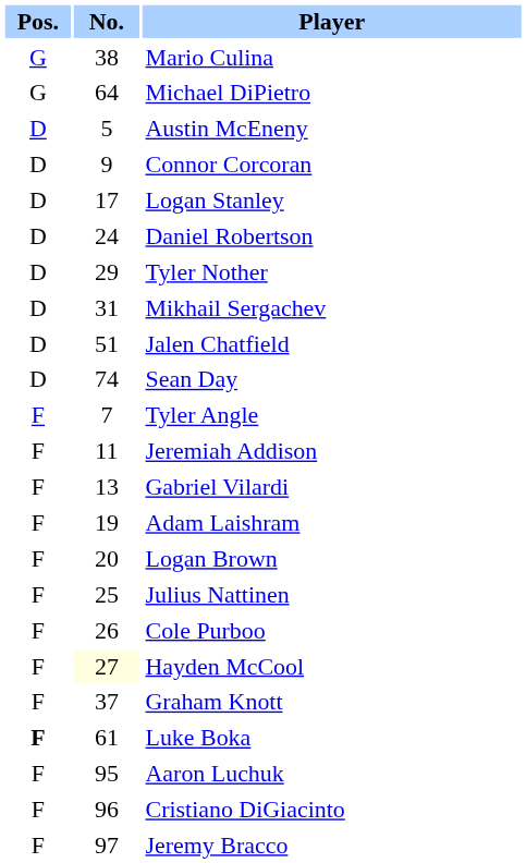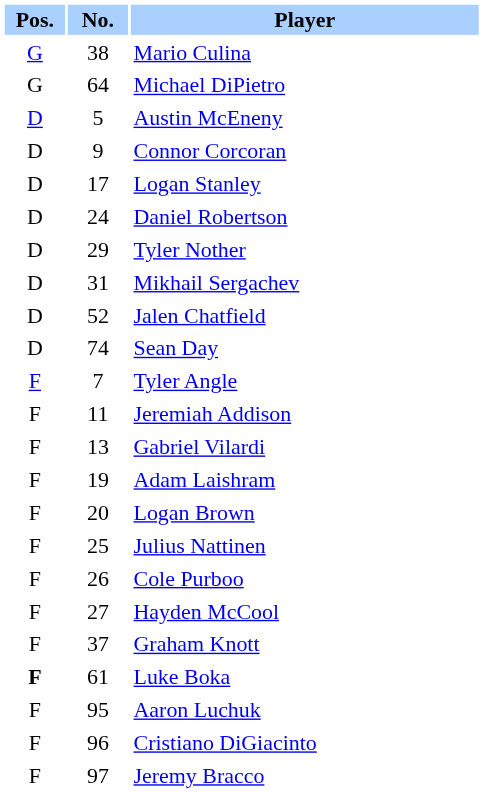Jalen Chatfield | No.: 51 -> 52
Hayden McCool | No.: lightyellow background -> no background
